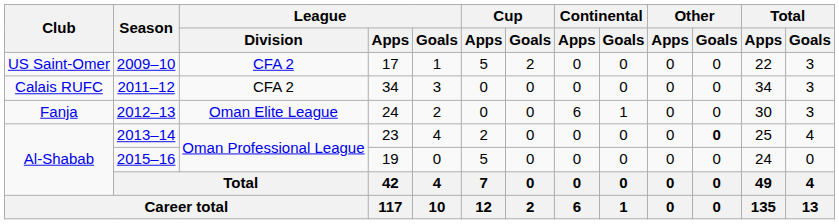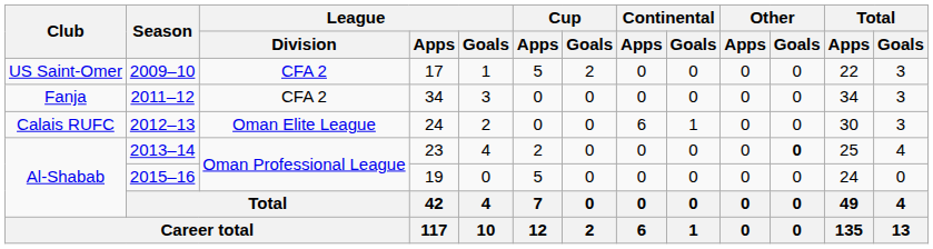2011–12 | Club: Calais RUFC -> Fanja
2012–13 | Club: Fanja -> Calais RUFC
